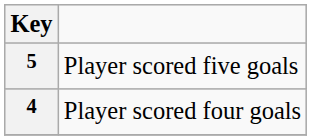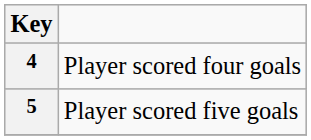rows swapped: 4 <-> 5
